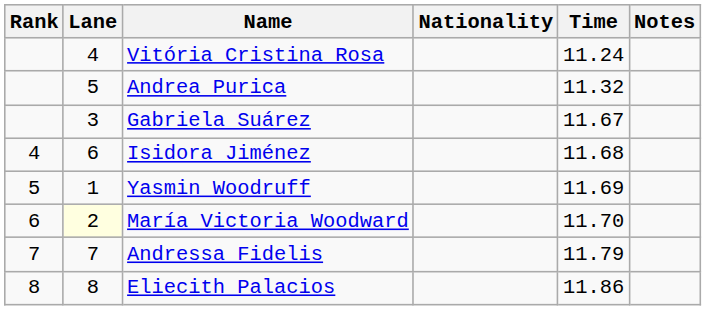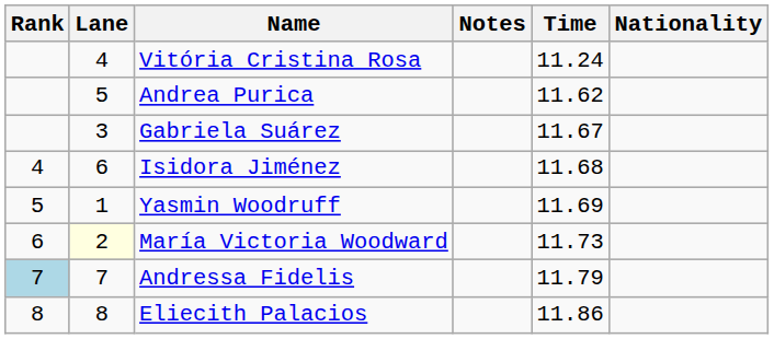columns swapped: Nationality <-> Notes
Andrea Purica | Time: 11.32 -> 11.62
María Victoria Woodward | Time: 11.70 -> 11.73
Andressa Fidelis | Rank: no background -> lightblue background
